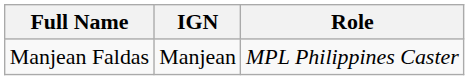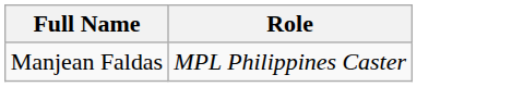- column: IGN | Manjean
